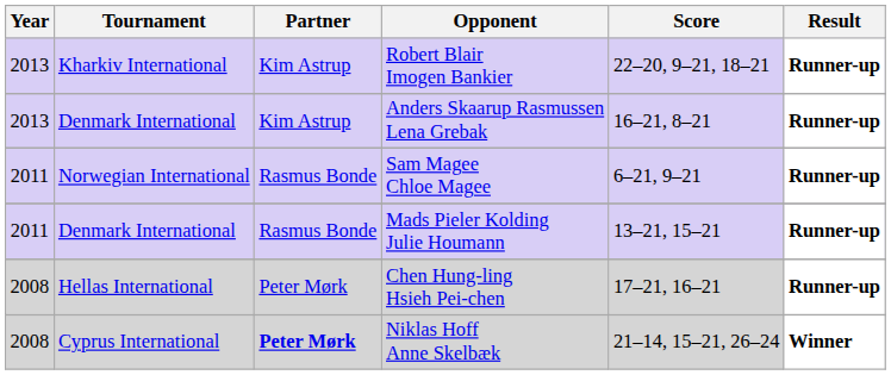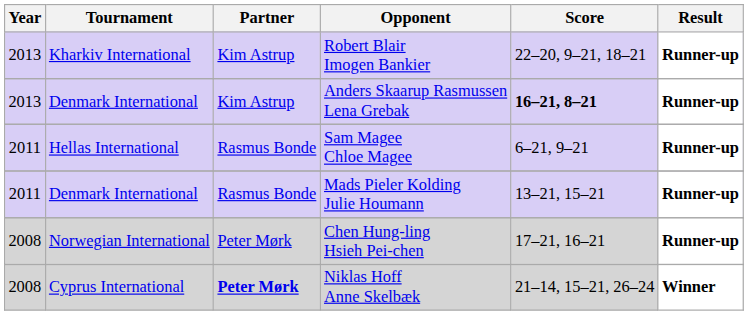Anders Skaarup Rasmussen Lena Grebak | Score: normal -> bold
Sam Magee Chloe Magee | Tournament: Norwegian International -> Hellas International
Chen Hung-ling Hsieh Pei-chen | Tournament: Hellas International -> Norwegian International
